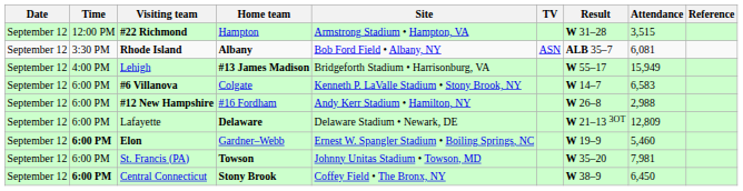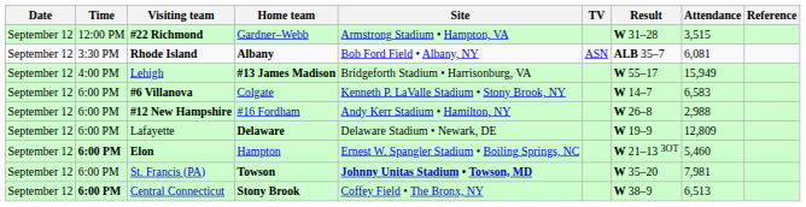#22 Richmond | Home team: Hampton -> Gardner–Webb
Lafayette | Result: W 21–13 3OT -> W 19–9
Elon | Home team: Gardner–Webb -> Hampton
Elon | Result: W 19–9 -> W 21–13 3OT
St. Francis (PA) | Site: normal -> bold
Central Connecticut | Attendance: 6,450 -> 6,513
